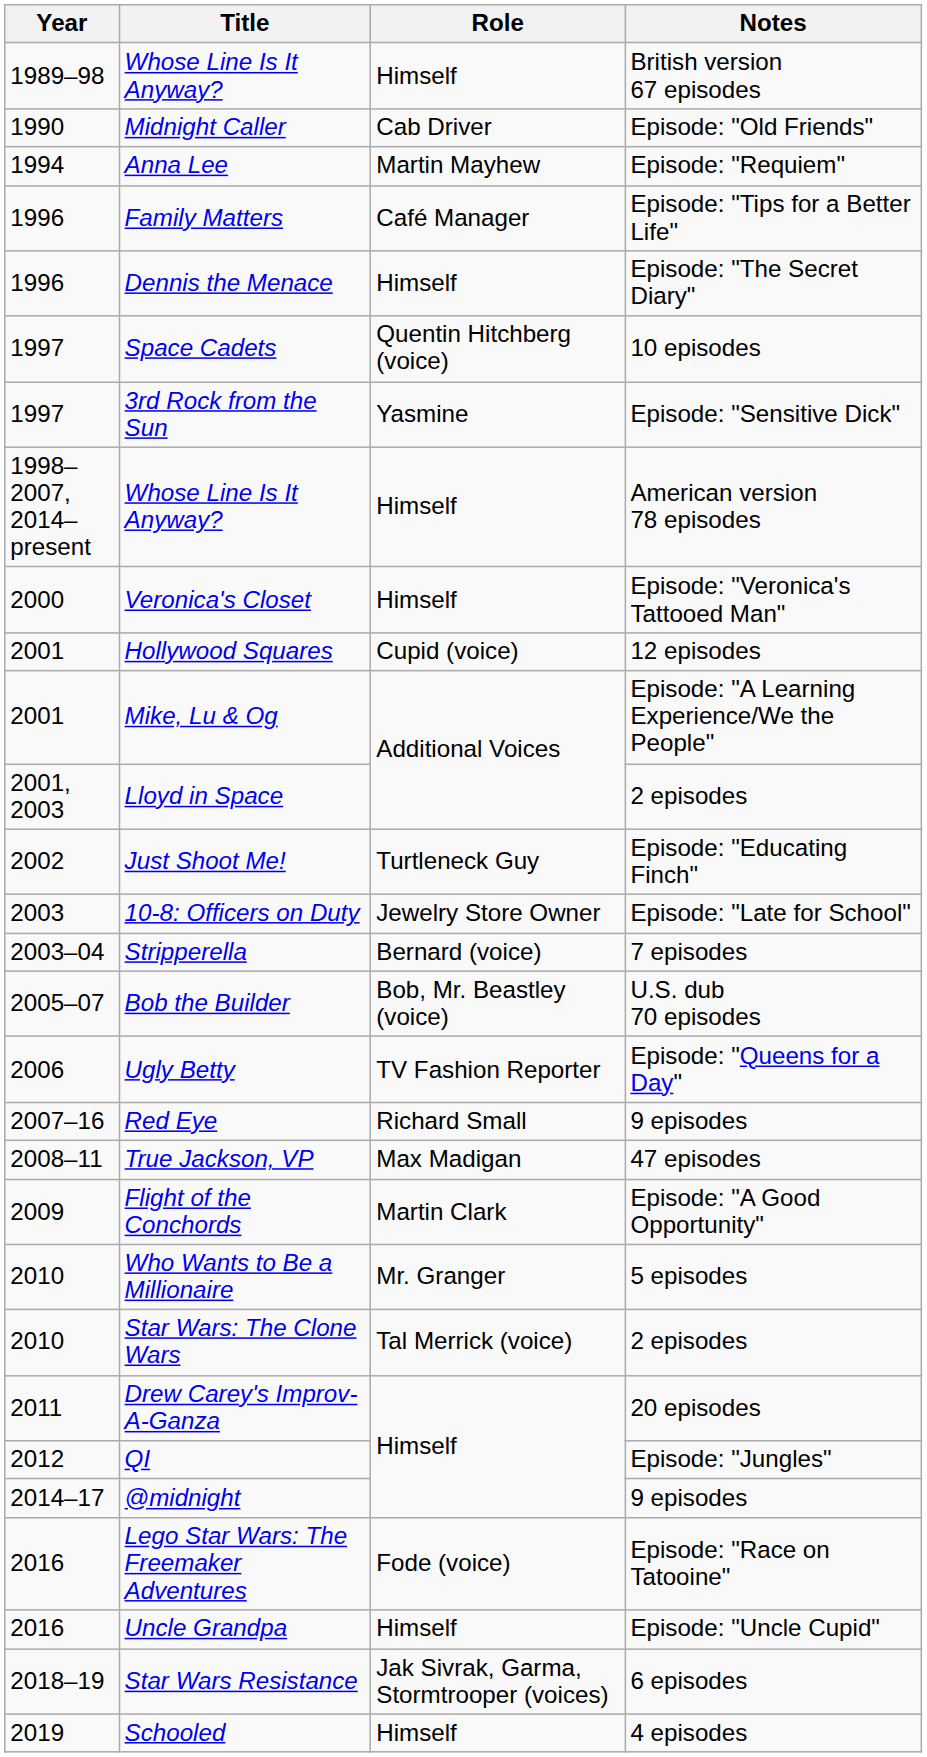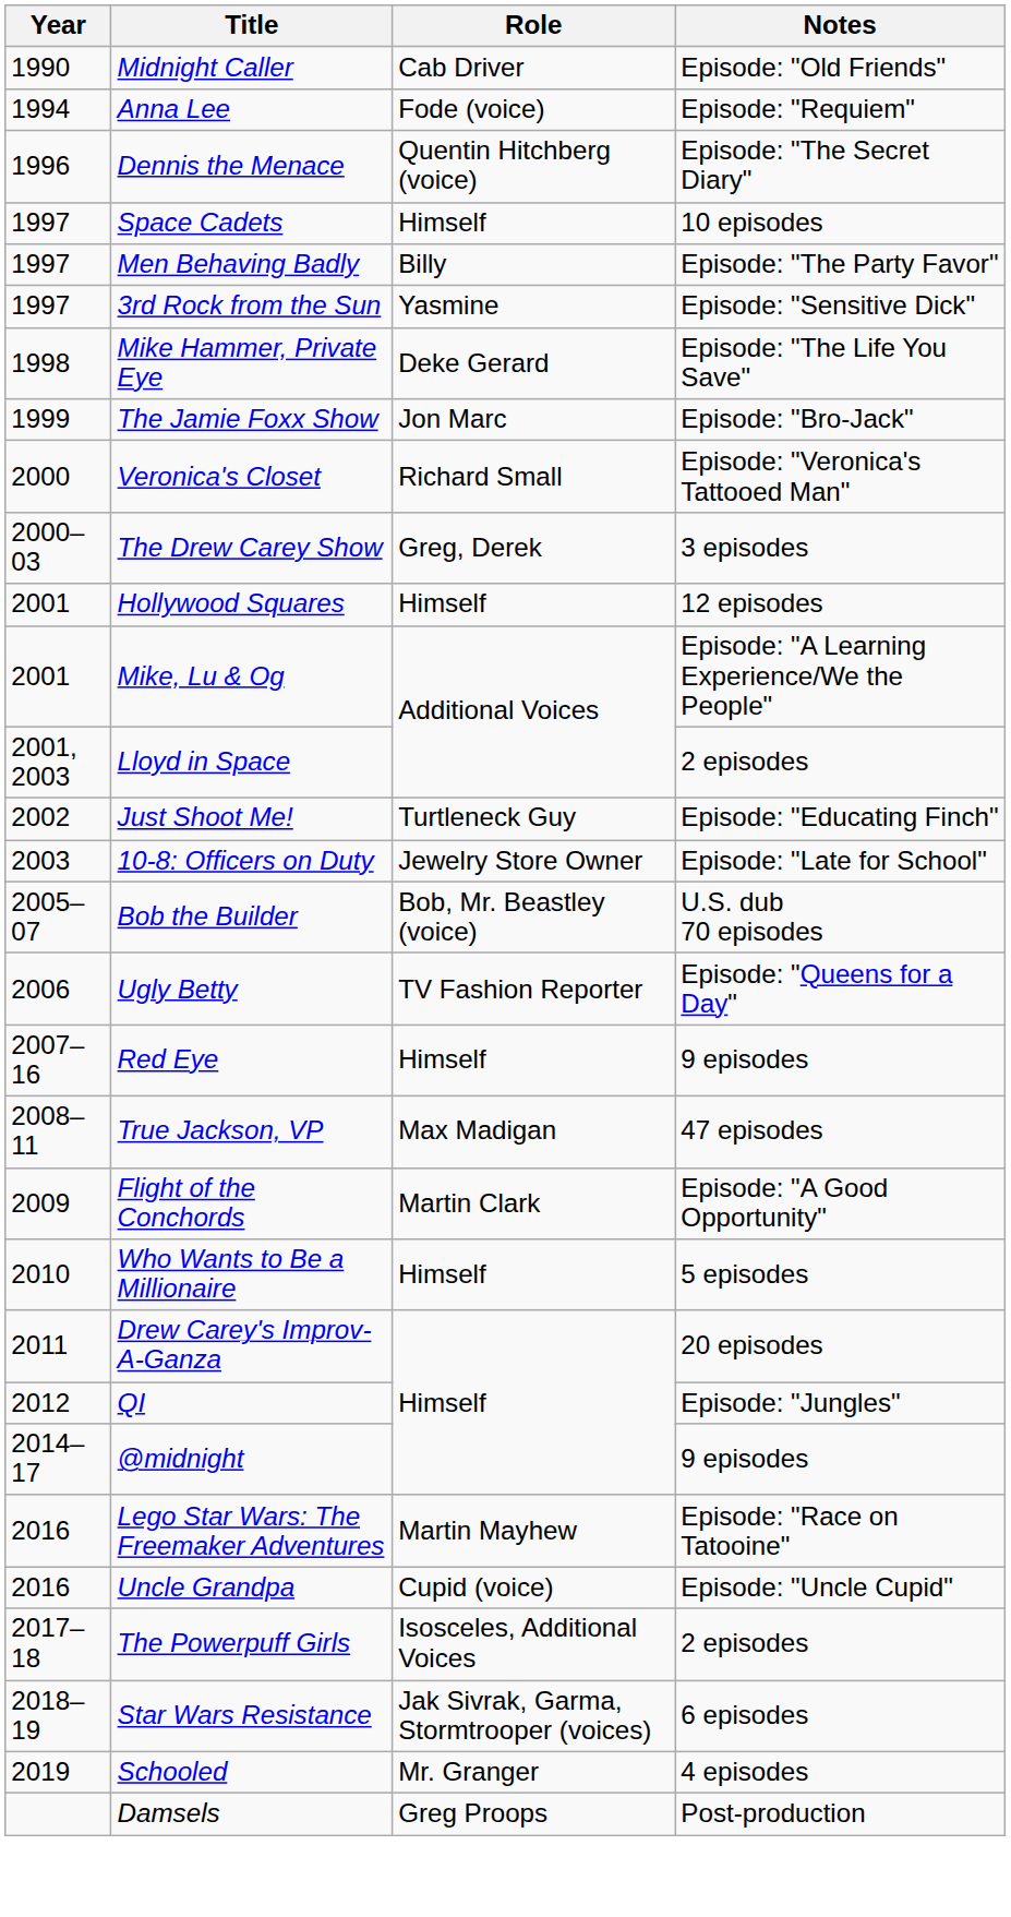- row: 1989–98 | Whose Line Is It Anyway? | Himself | British version 67 episodes
Anna Lee | Role: Martin Mayhew -> Fode (voice)
- row: 1996 | Family Matters | Café Manager | Episode: "Tips for a Better Life"
Dennis the Menace | Role: Himself -> Quentin Hitchberg (voice)
Space Cadets | Role: Quentin Hitchberg (voice) -> Himself
+ row: 1997 | Men Behaving Badly | Billy | Episode: "The Party Favor"
+ row: 1998 | Mike Hammer, Private Eye | Deke Gerard | Episode: "The Life You Save"
- row: 1998–2007, 2014–present | Whose Line Is It Anyway? | Himself | American version 78 episodes
+ row: 1999 | The Jamie Foxx Show | Jon Marc | Episode: "Bro-Jack"
Veronica's Closet | Role: Himself -> Richard Small
+ row: 2000–03 | The Drew Carey Show | Greg, Derek | 3 episodes
Hollywood Squares | Role: Cupid (voice) -> Himself
- row: 2003–04 | Stripperella | Bernard (voice) | 7 episodes
Red Eye | Role: Richard Small -> Himself
Who Wants to Be a Millionaire | Role: Mr. Granger -> Himself
- row: 2010 | Star Wars: The Clone Wars | Tal Merrick (voice) | 2 episodes
Lego Star Wars: The Freemaker Adventures | Role: Fode (voice) -> Martin Mayhew
Uncle Grandpa | Role: Himself -> Cupid (voice)
+ row: 2017–18 | The Powerpuff Girls | Isosceles, Additional Voices | 2 episodes
Schooled | Role: Himself -> Mr. Granger
+ row: Damsels | Greg Proops | Post-production
